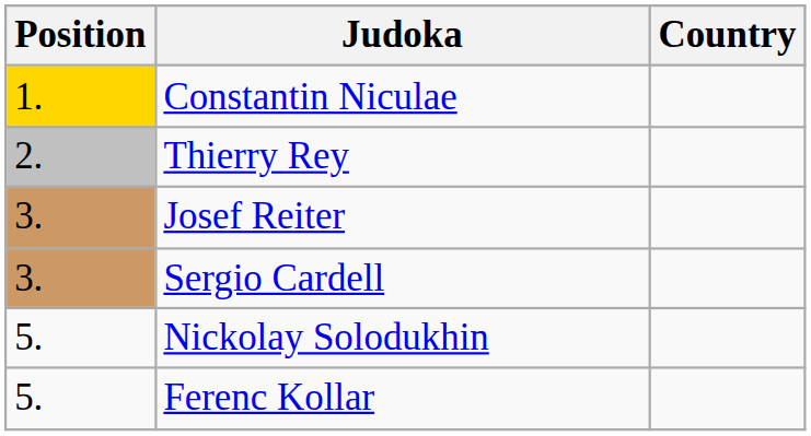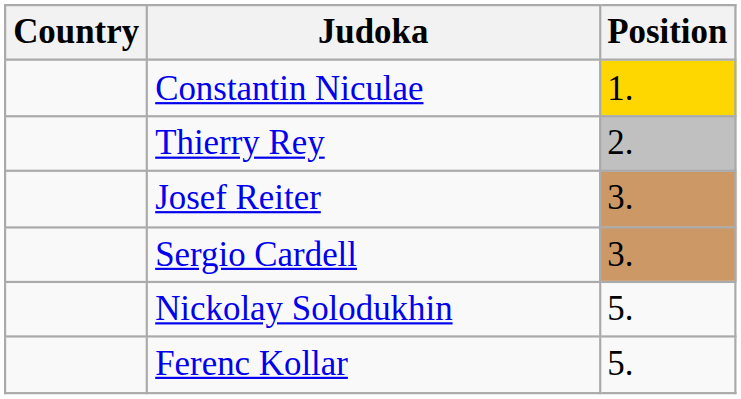columns swapped: Position <-> Country
